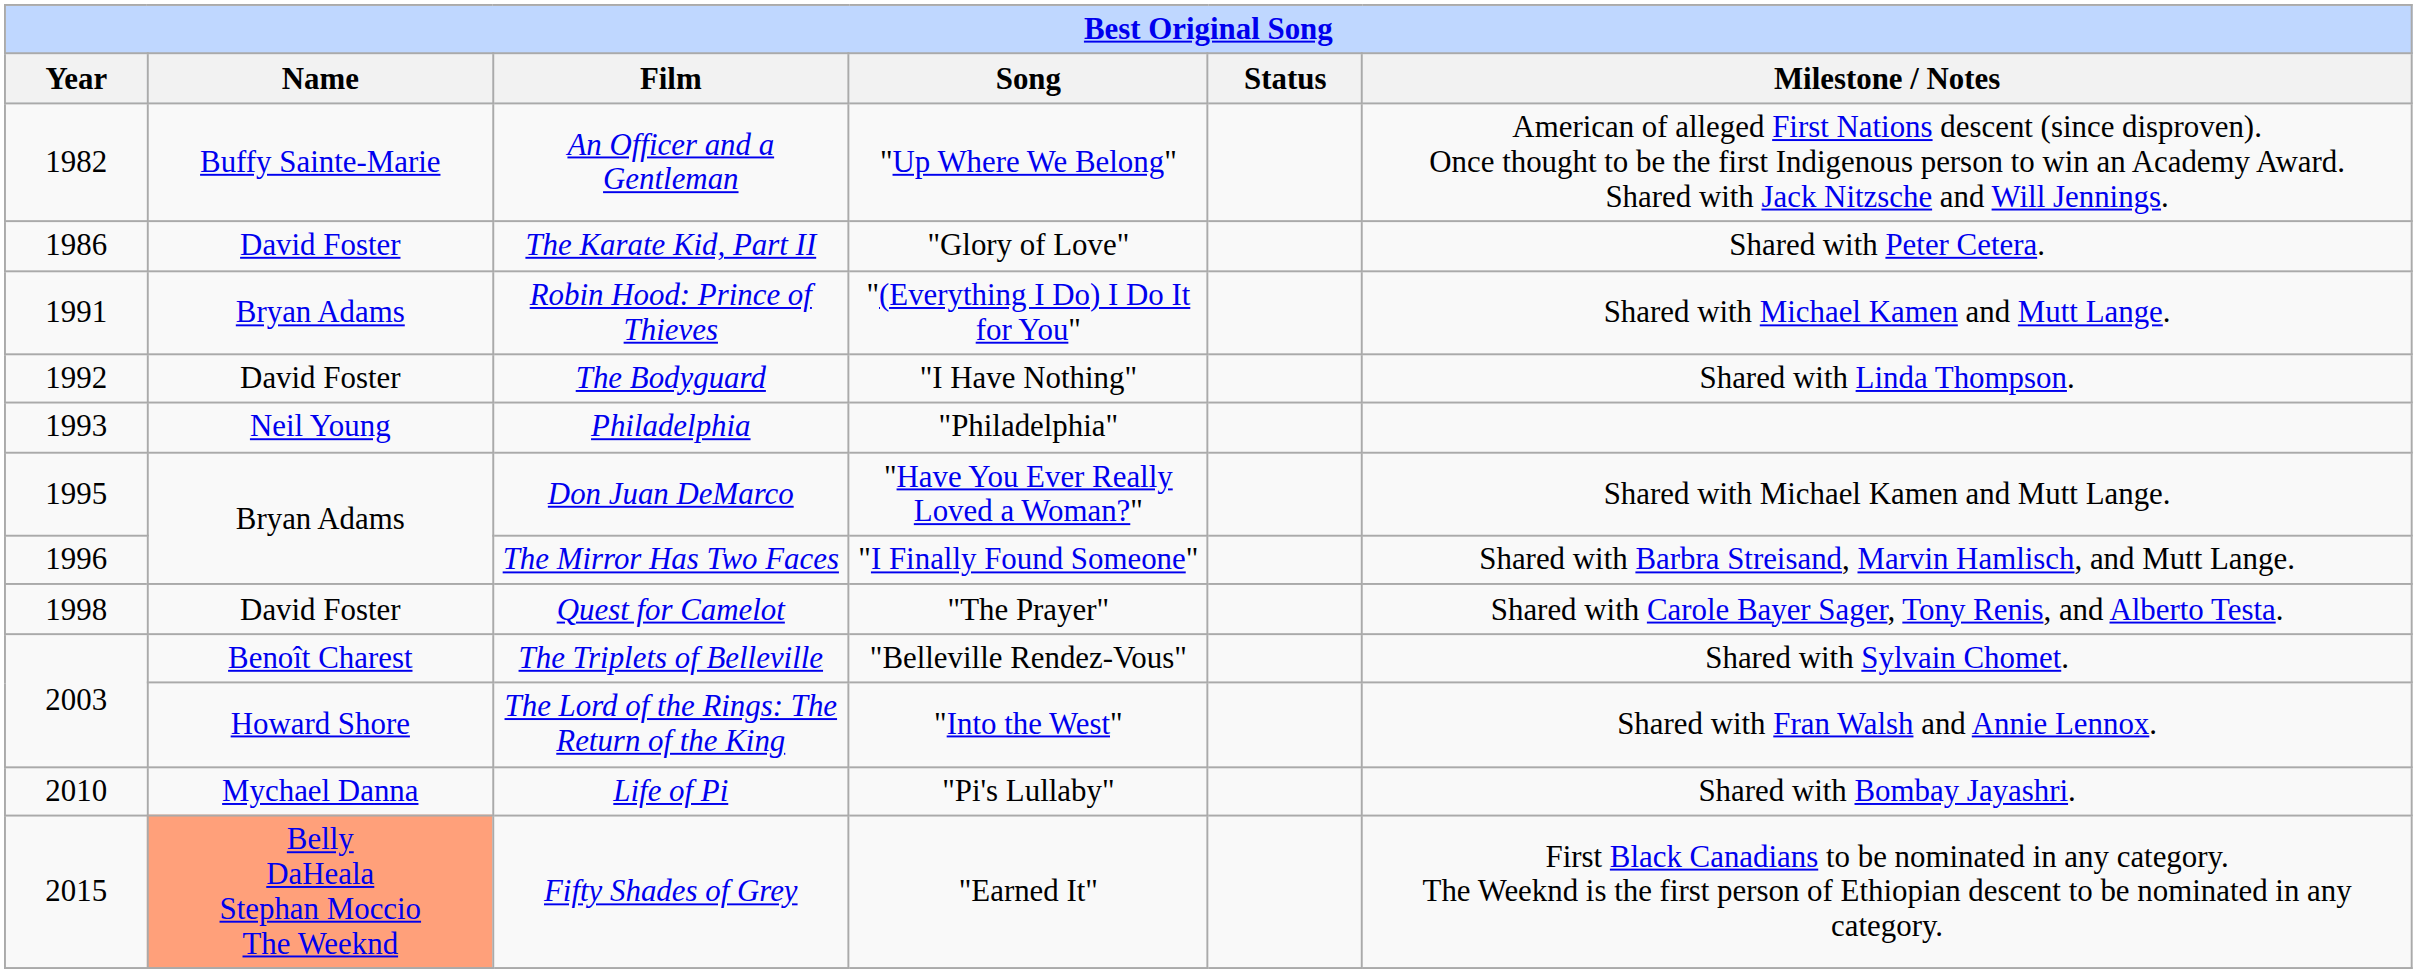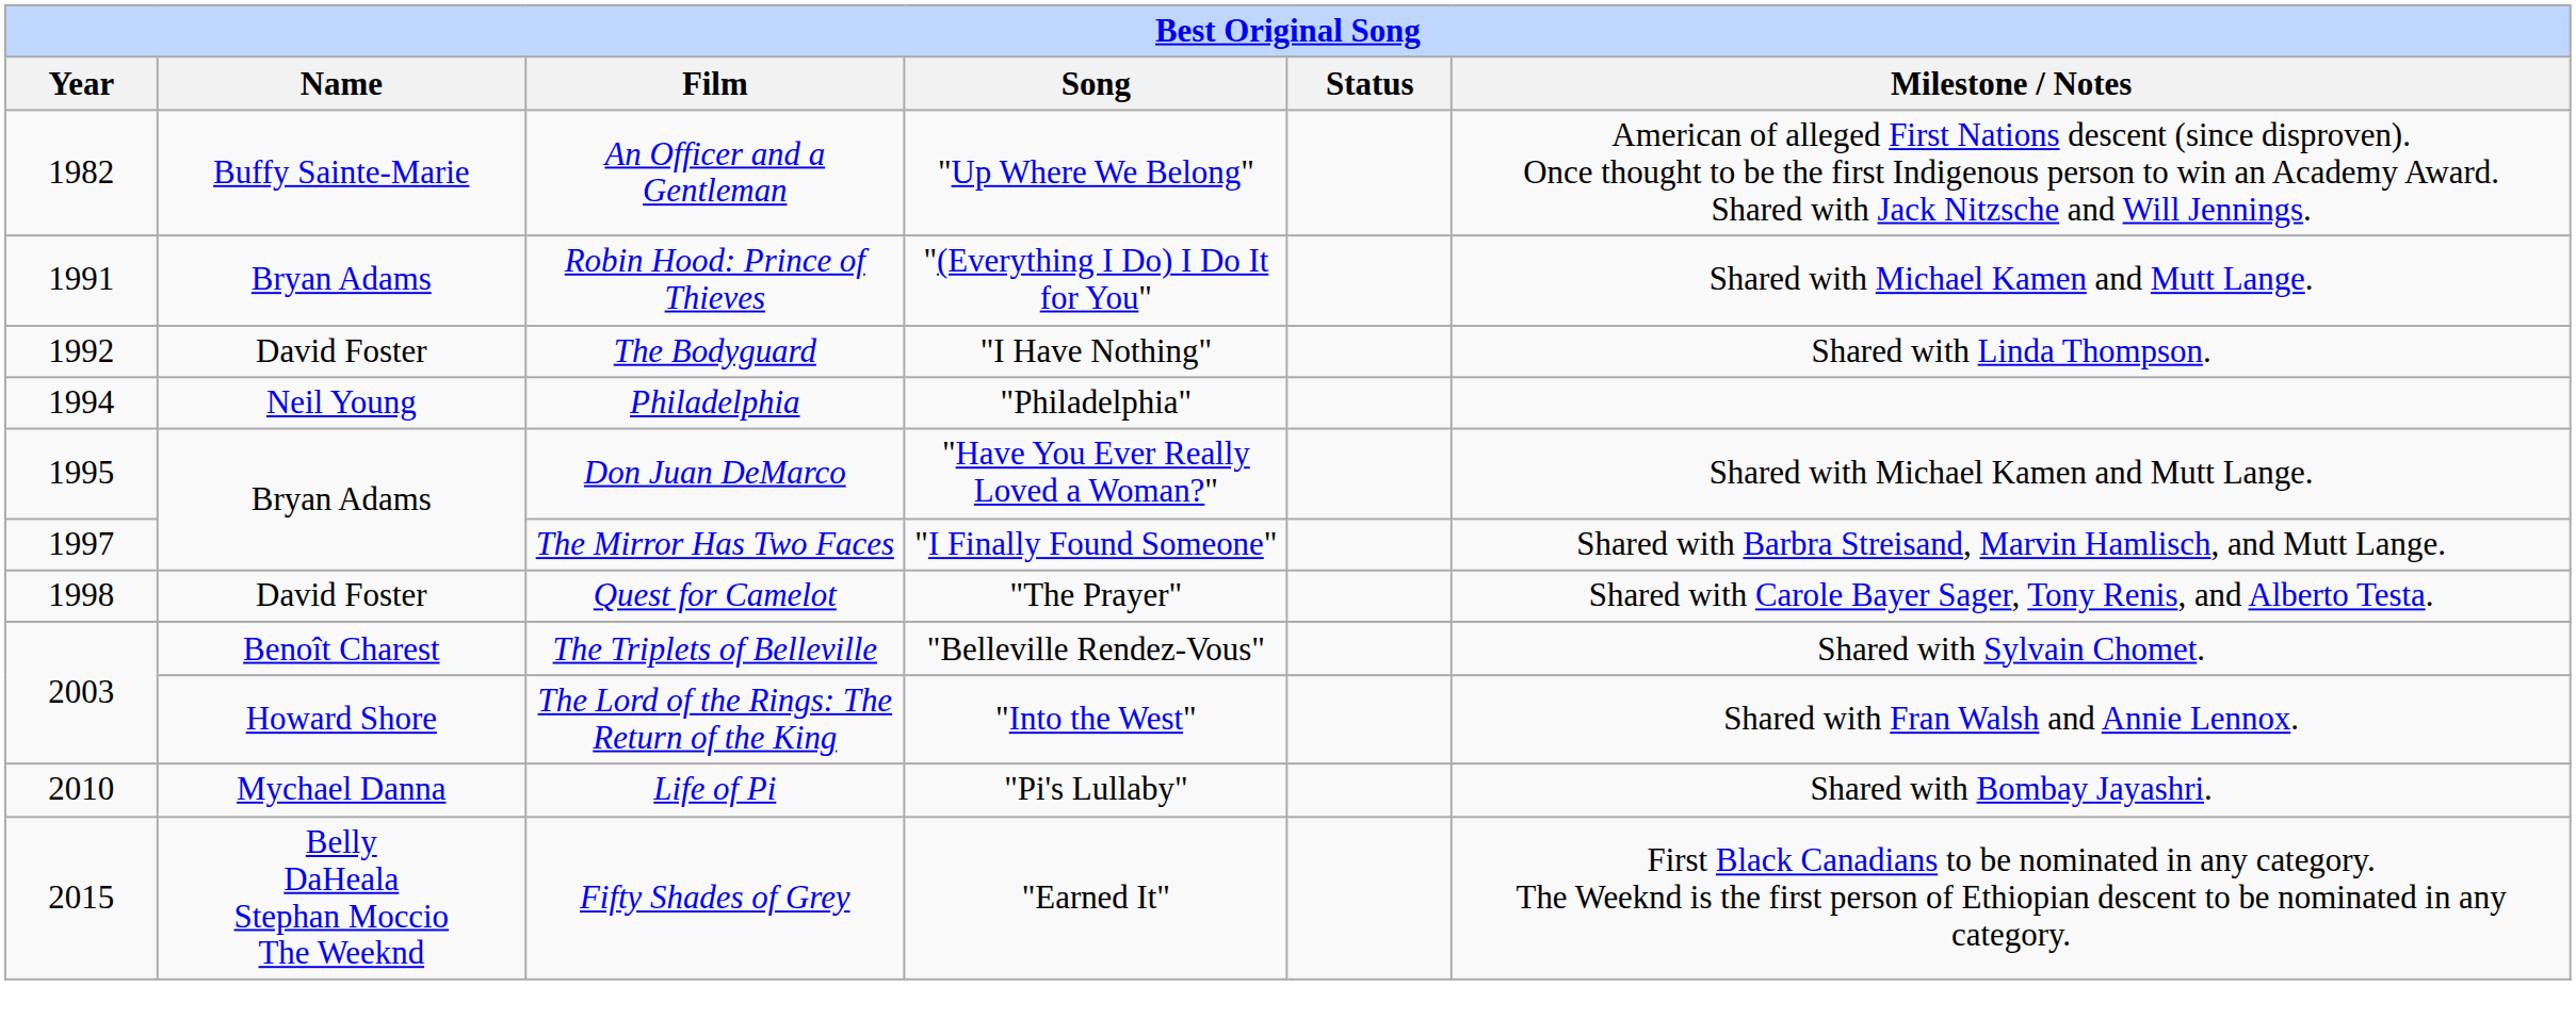- row: 1986 | David Foster | The Karate Kid, Part II | "Glory of Love" | Shared with Peter Cetera.
Philadelphia | Year: 1993 -> 1994
The Mirror Has Two Faces | Year: 1996 -> 1997
Fifty Shades of Grey | Name: lightsalmon background -> no background
